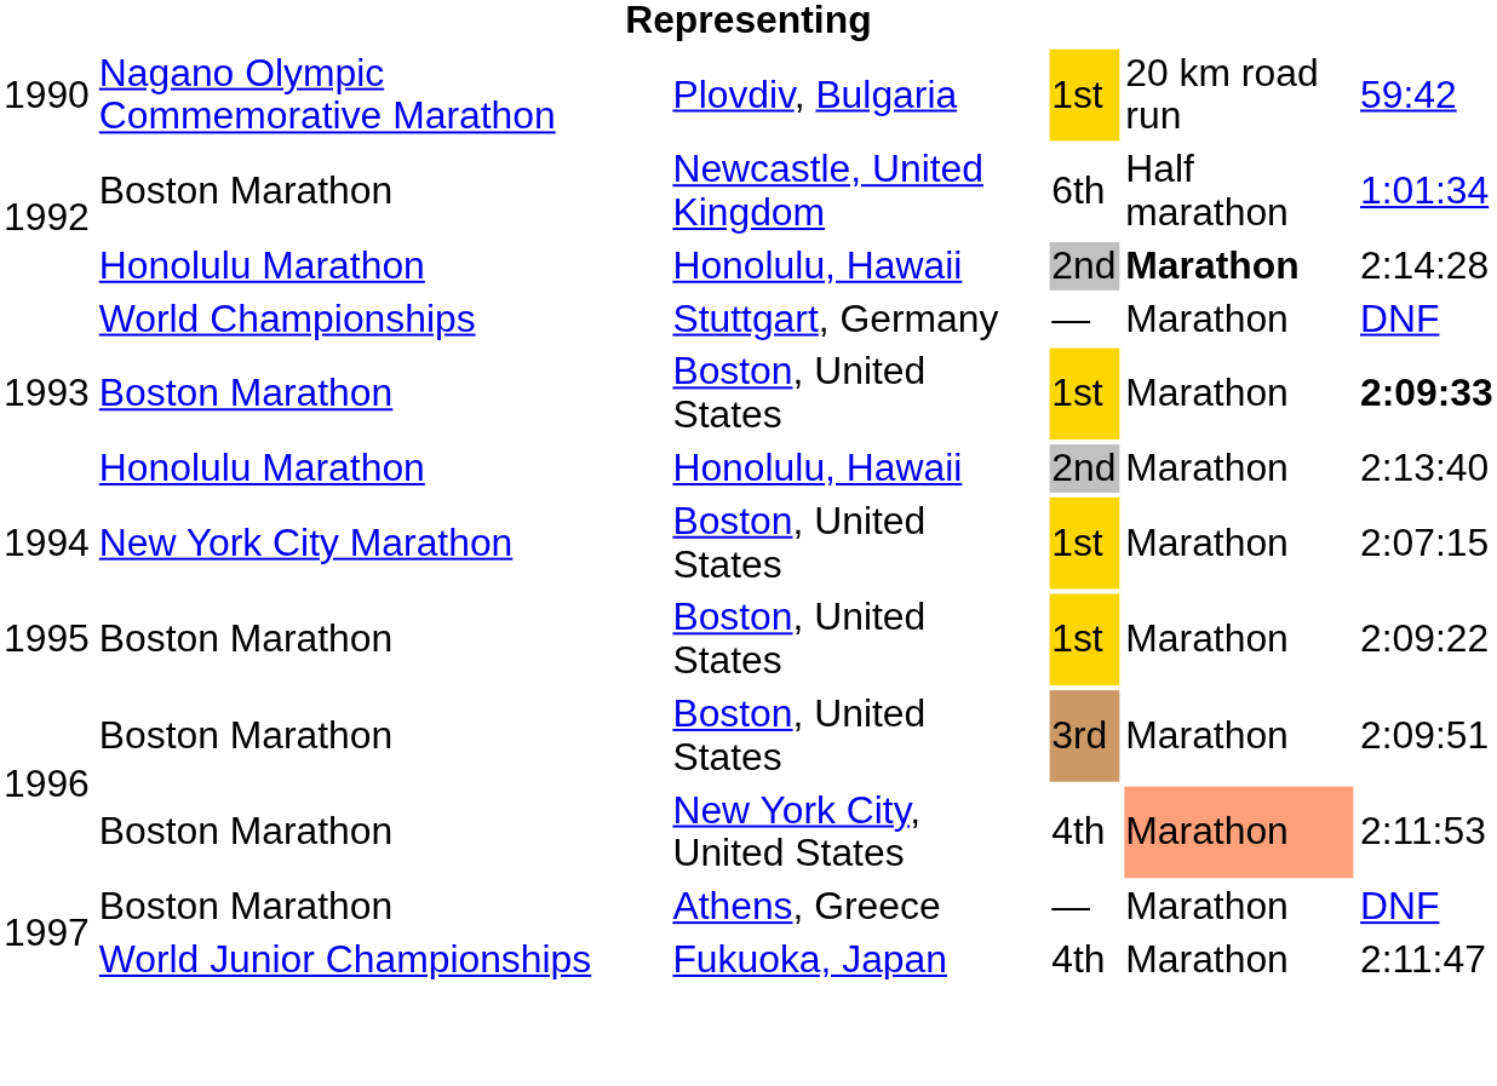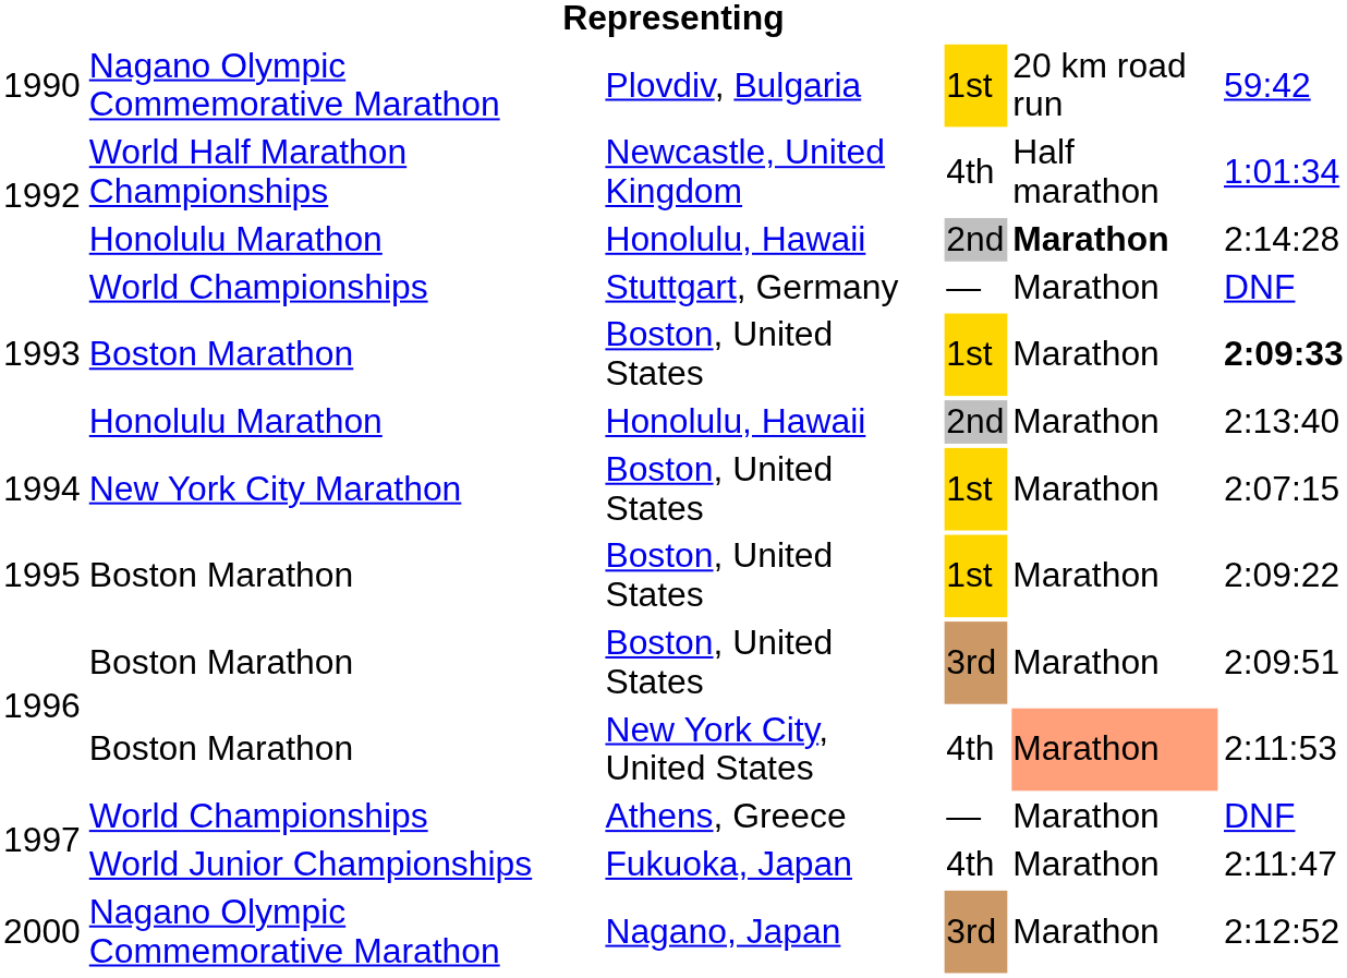Newcastle, United Kingdom | column 2: Boston Marathon -> World Half Marathon Championships
Newcastle, United Kingdom | column 4: 6th -> 4th
Athens, Greece | column 2: Boston Marathon -> World Championships
+ row: 2000 | Nagano Olympic Commemorative Marathon | Nagano, Japan | 3rd | Marathon | 2:12:52
